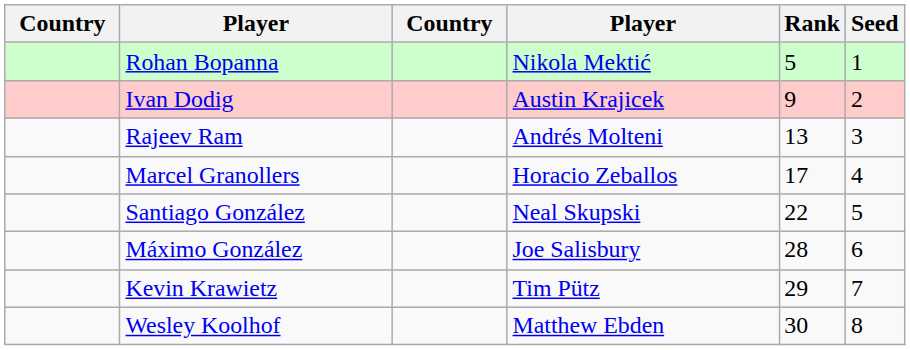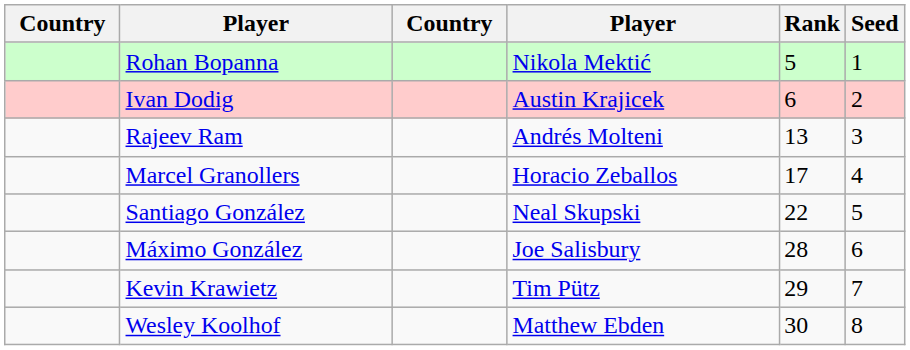Ivan Dodig | Rank: 9 -> 6
